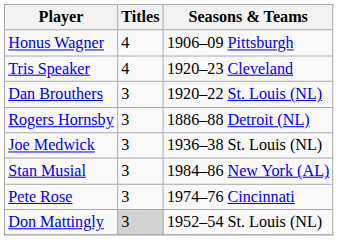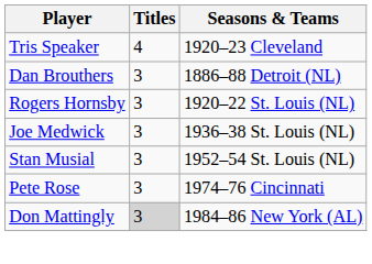- row: Honus Wagner | 4 | 1906–09 Pittsburgh
Dan Brouthers | Seasons & Teams: 1920–22 St. Louis (NL) -> 1886–88 Detroit (NL)
Rogers Hornsby | Seasons & Teams: 1886–88 Detroit (NL) -> 1920–22 St. Louis (NL)
Stan Musial | Seasons & Teams: 1984–86 New York (AL) -> 1952–54 St. Louis (NL)
Don Mattingly | Seasons & Teams: 1952–54 St. Louis (NL) -> 1984–86 New York (AL)
